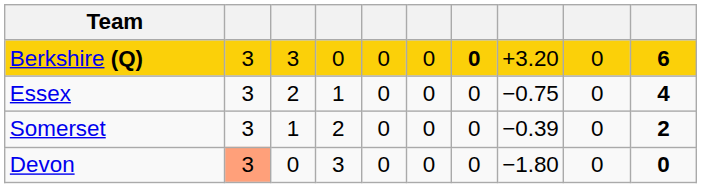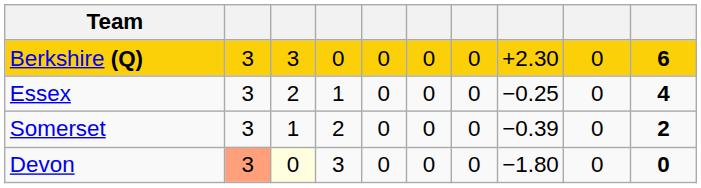Berkshire (Q) | column 7: bold -> normal
Berkshire (Q) | column 8: +3.20 -> +2.30
Essex | column 8: −0.75 -> −0.25
Devon | column 3: no background -> lightyellow background
